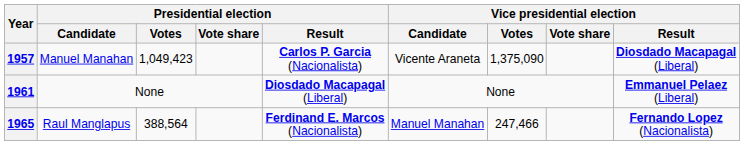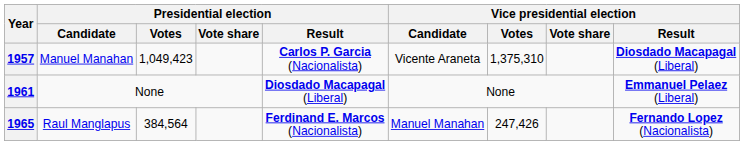1957 | Vice presidential election / Votes: 1,375,090 -> 1,375,310
1965 | Presidential election / Votes: 388,564 -> 384,564
1965 | Vice presidential election / Votes: 247,466 -> 247,426
